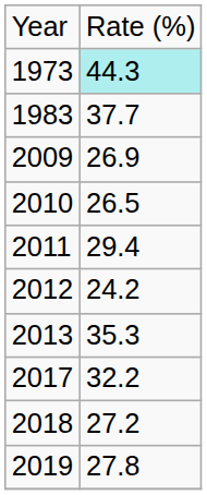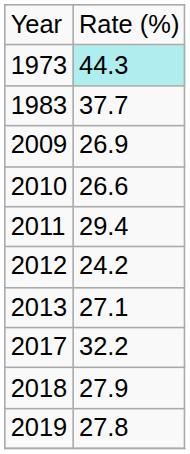2010 | column 2: 26.5 -> 26.6
2013 | column 2: 35.3 -> 27.1
2018 | column 2: 27.2 -> 27.9
